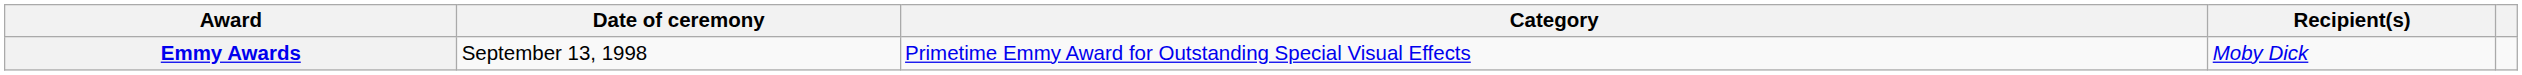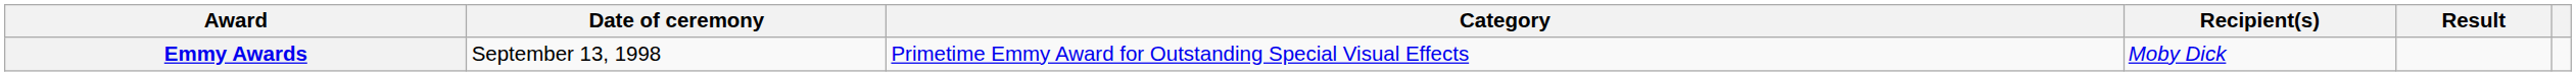+ column: Result
